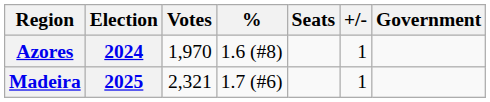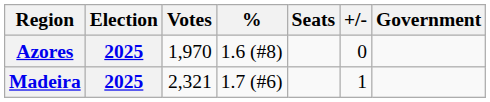Azores | Election: 2024 -> 2025
Azores | +/-: 1 -> 0
